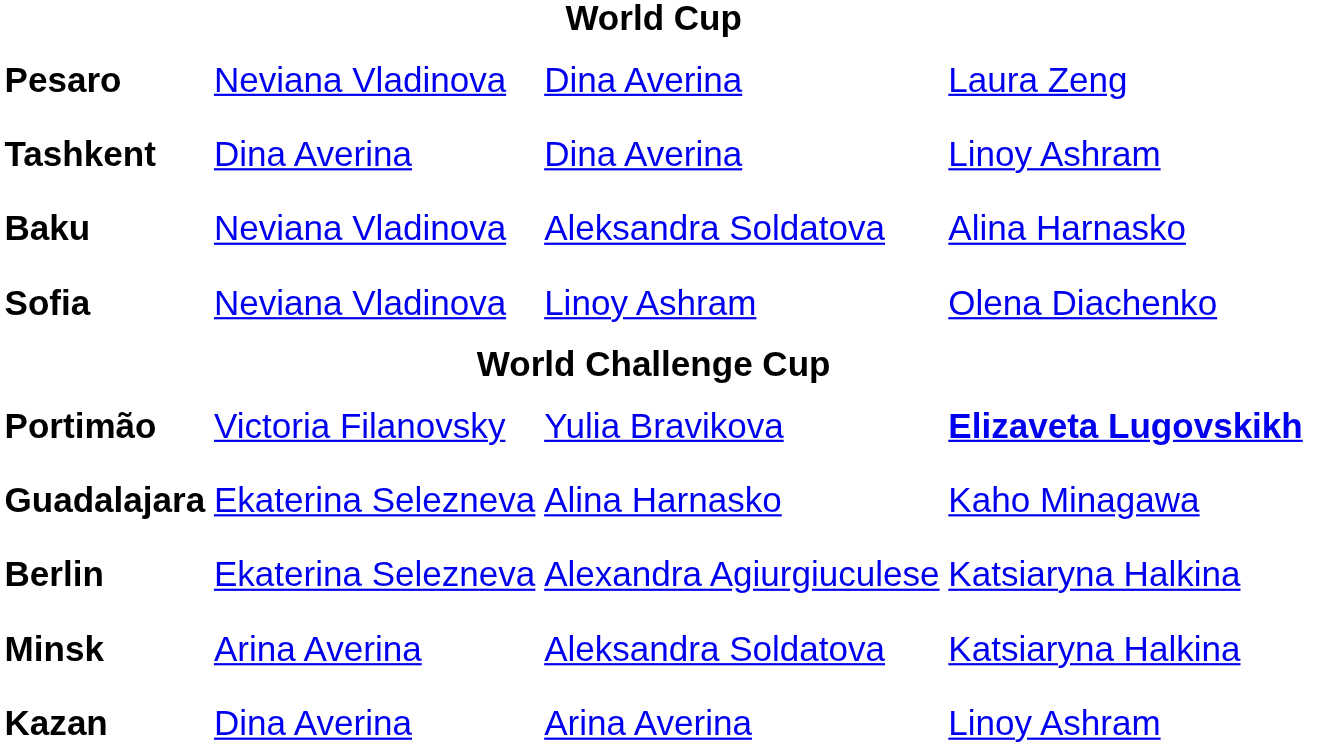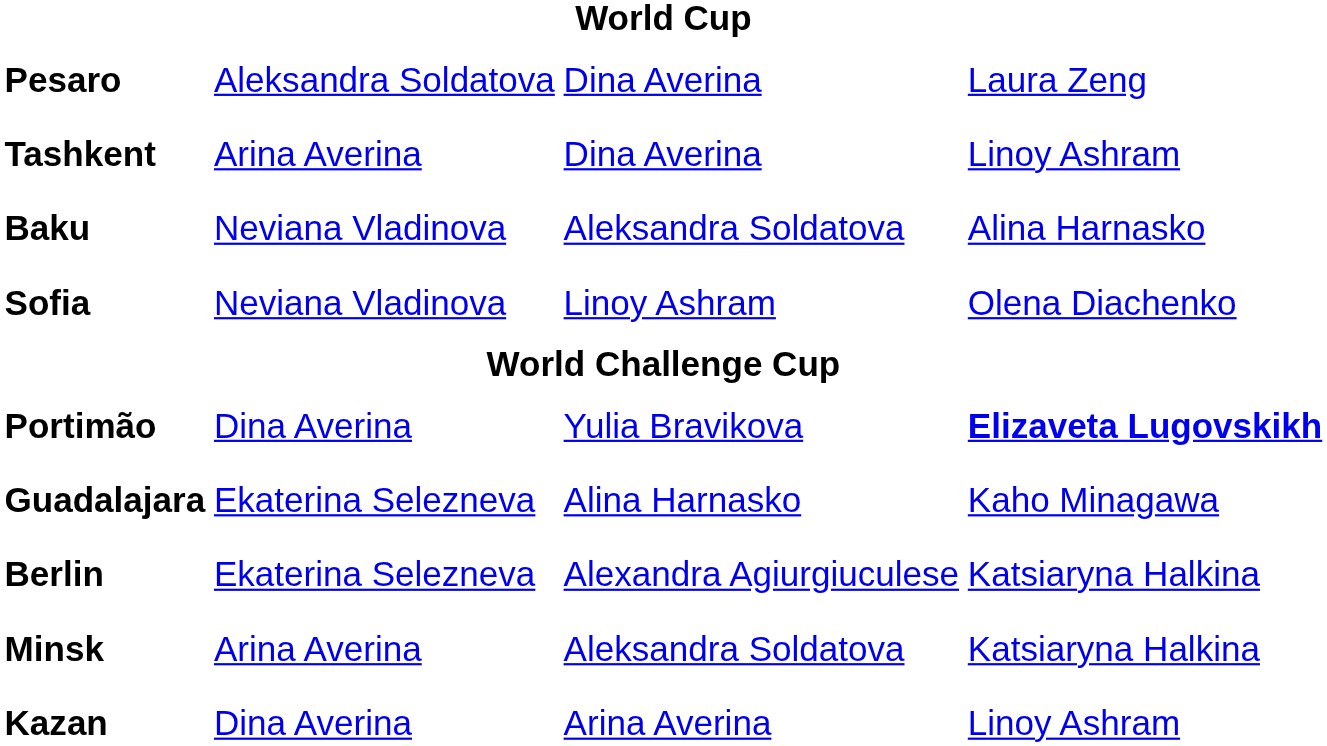Pesaro | column 2: Neviana Vladinova -> Aleksandra Soldatova
Tashkent | column 2: Dina Averina -> Arina Averina
Portimão | column 2: Victoria Filanovsky -> Dina Averina
